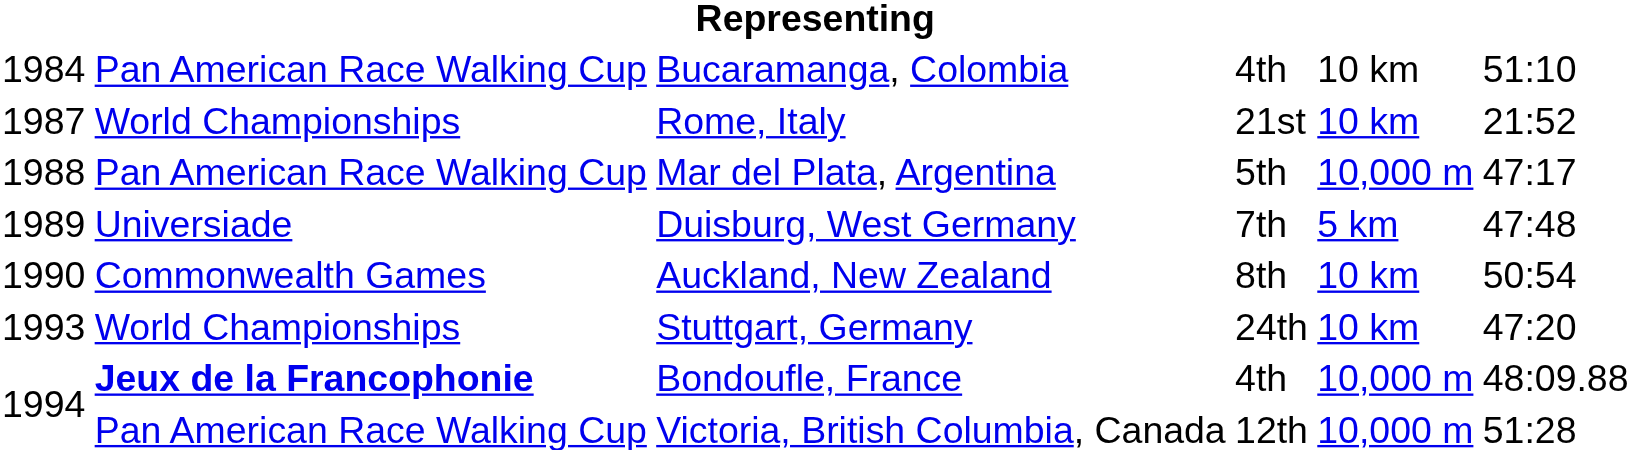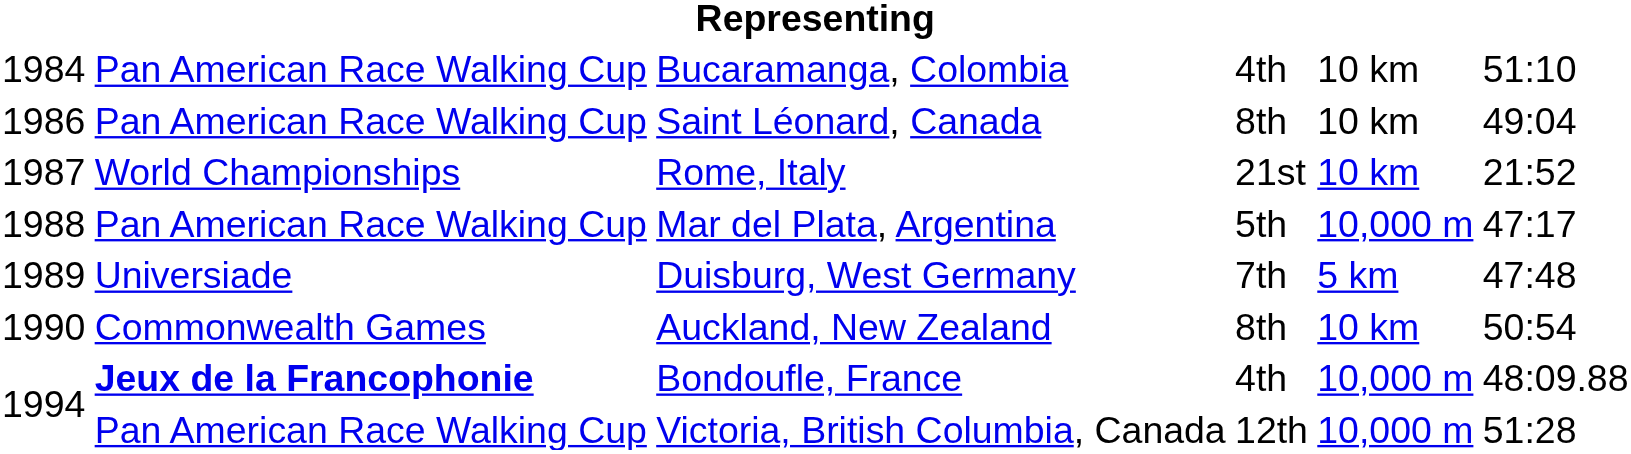+ row: 1986 | Pan American Race Walking Cup | Saint Léonard, Canada | 8th | 10 km | 49:04
- row: 1993 | World Championships | Stuttgart, Germany | 24th | 10 km | 47:20
